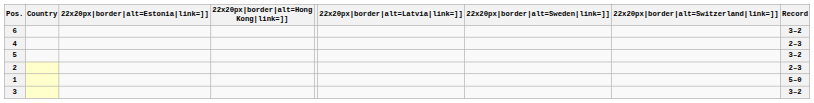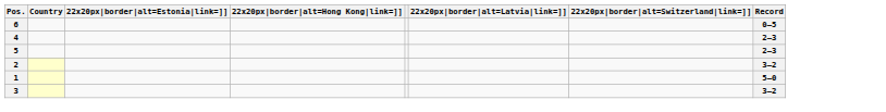- column: 22x20px|border|alt=Sweden|link=]]
6 | Record: 3–2 -> 0–5
5 | Record: 3–2 -> 2–3
2 | Record: 2–3 -> 3–2
